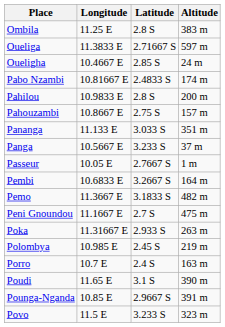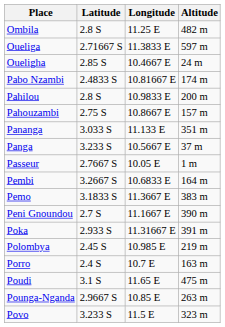columns swapped: Latitude <-> Longitude
Ombila | Altitude: 383 m -> 482 m
Pemo | Altitude: 482 m -> 383 m
Peni Gnoundou | Altitude: 475 m -> 390 m
Poka | Altitude: 263 m -> 391 m
Poudi | Altitude: 390 m -> 475 m
Pounga-Nganda | Altitude: 391 m -> 263 m
